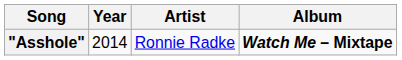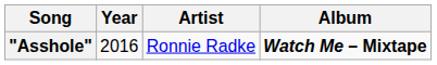"Asshole" | Year: 2014 -> 2016
